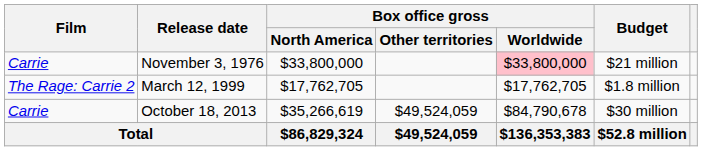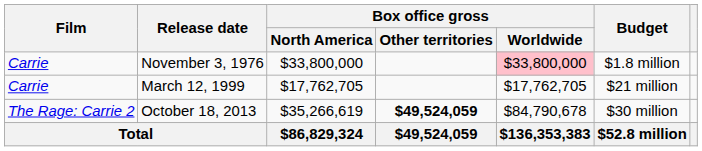November 3, 1976 | Budget: $21 million -> $1.8 million
March 12, 1999 | Film: The Rage: Carrie 2 -> Carrie
March 12, 1999 | Budget: $1.8 million -> $21 million
October 18, 2013 | Film: Carrie -> The Rage: Carrie 2
October 18, 2013 | Box office gross / Other territories: normal -> bold
